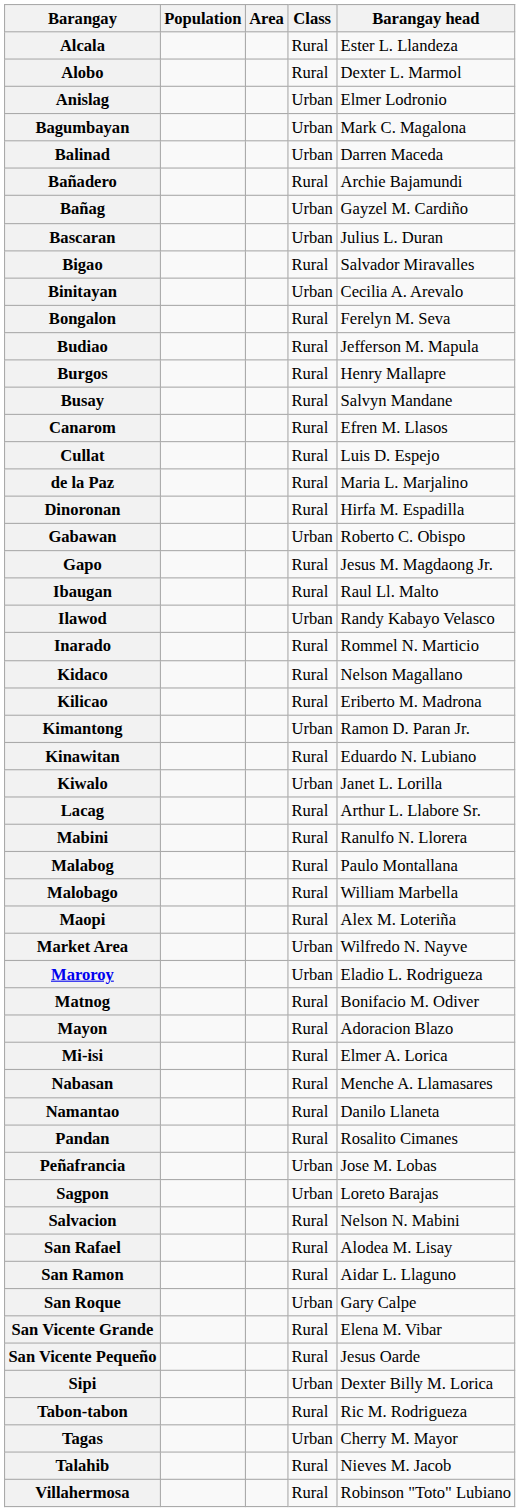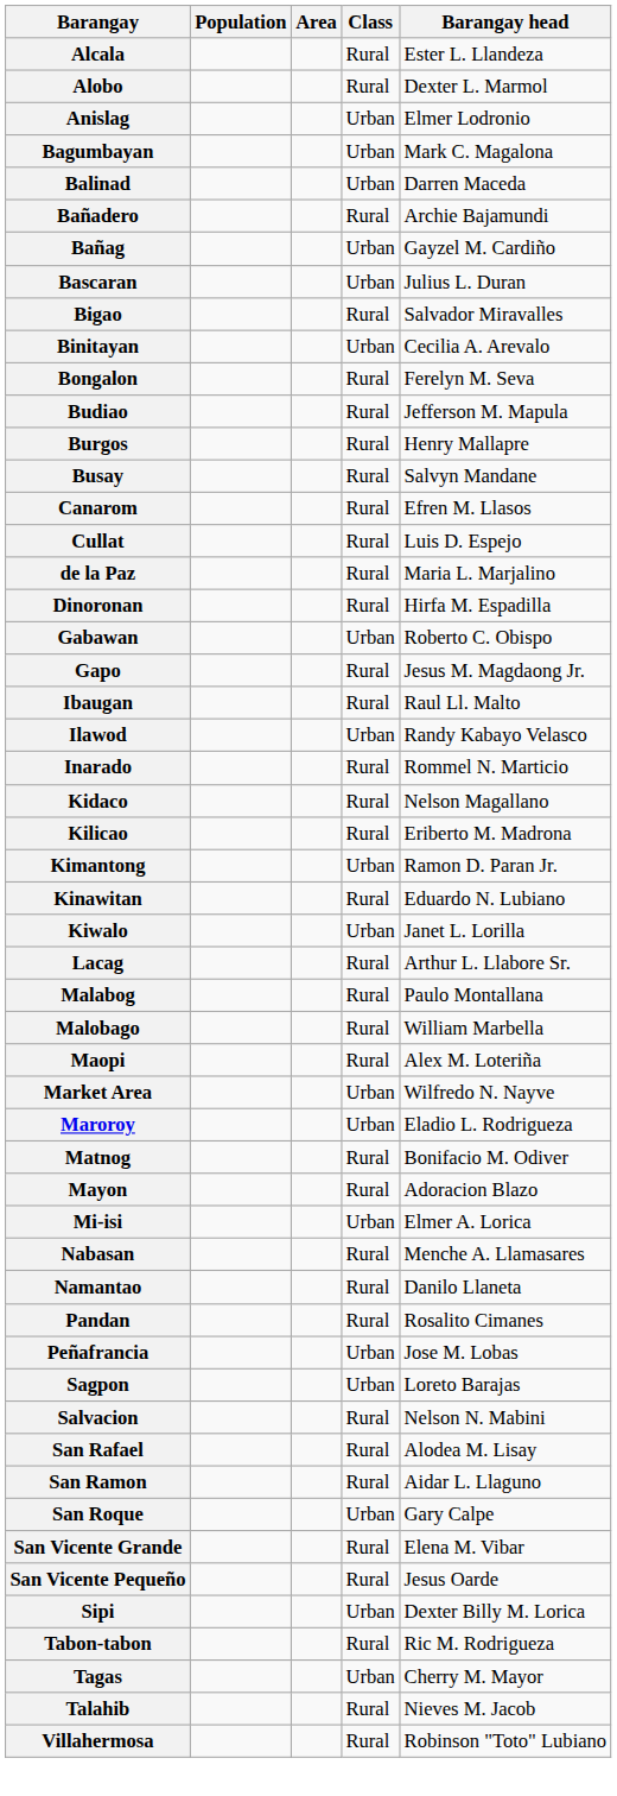- row: Mabini | Rural | Ranulfo N. Llorera
Mi-isi | Class: Rural -> Urban
